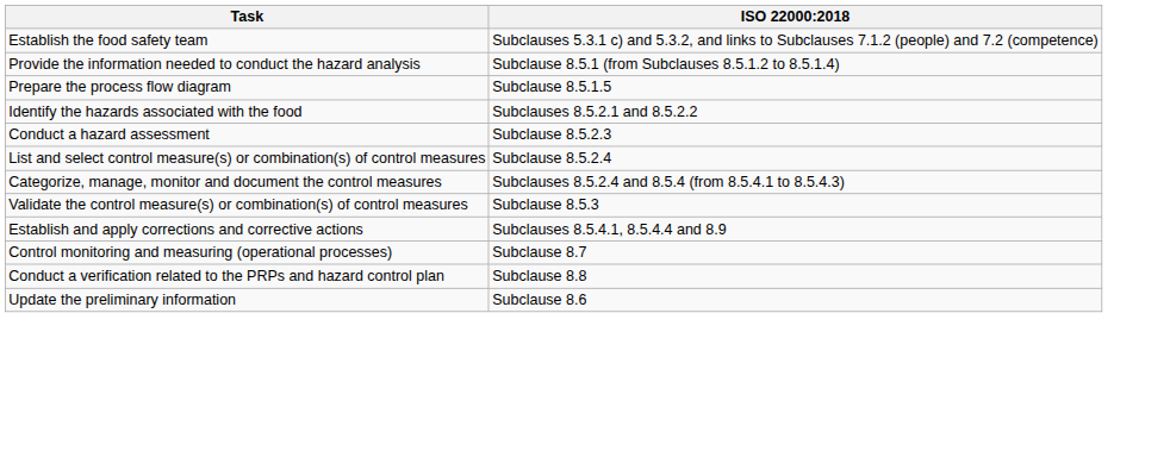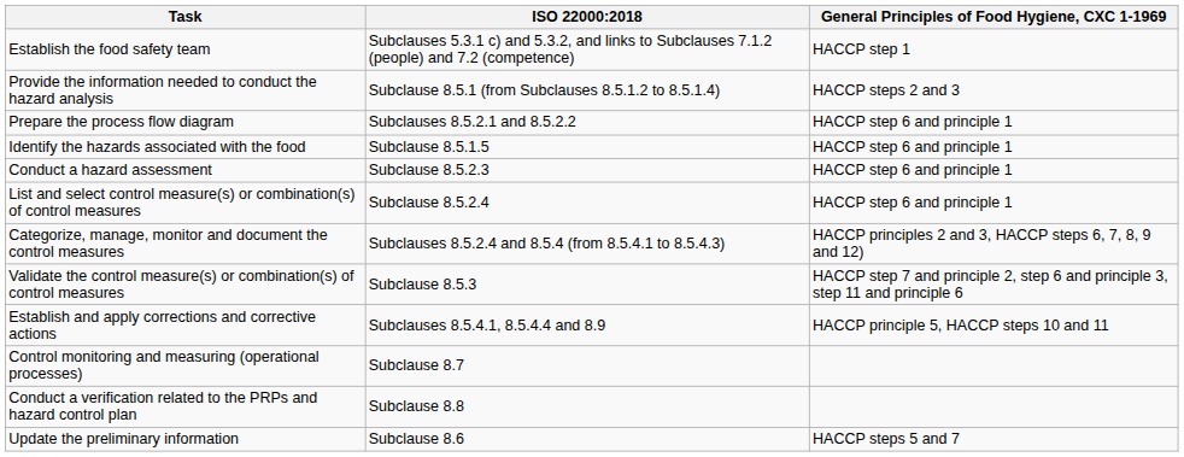+ column: General Principles of Food Hygiene, CXC 1-1969 | HACCP step 1 | HACCP steps 2 and 3 | HACCP step 6 and principle 1 | HACCP step 6 and principle 1 | HACCP step 6 and principle 1 | HACCP step 6 and principle 1 | HACCP principles 2 and 3, HACCP steps 6, 7, 8, 9 and 12) | HACCP step 7 and principle 2, step 6 and principle 3, step 11 and principle 6 | HACCP principle 5, HACCP steps 10 and 11 | HACCP steps 5 and 7
Prepare the process flow diagram | ISO 22000:2018: Subclause 8.5.1.5 -> Subclauses 8.5.2.1 and 8.5.2.2
Identify the hazards associated with the food | ISO 22000:2018: Subclauses 8.5.2.1 and 8.5.2.2 -> Subclause 8.5.1.5
